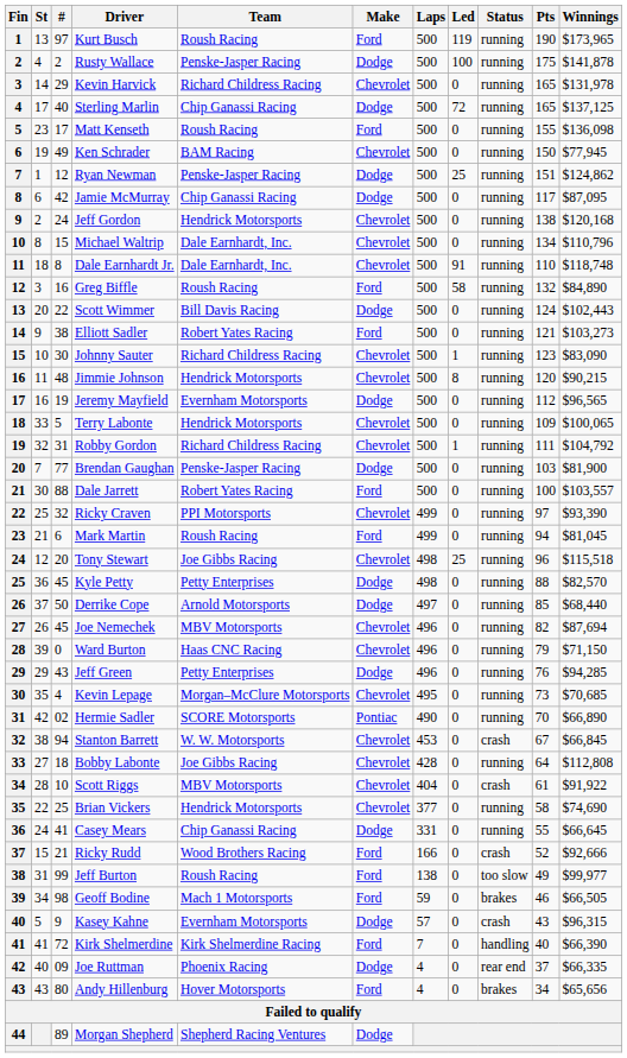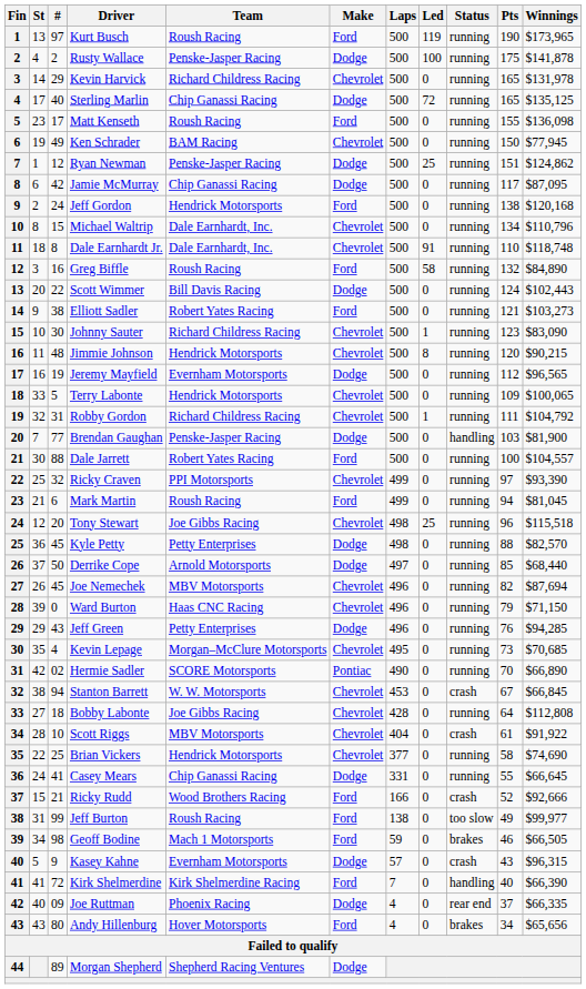Sterling Marlin | Winnings: $137,125 -> $135,125
Jeff Gordon | Make: Chevrolet -> Ford
Brendan Gaughan | Status: running -> handling
Dale Jarrett | Winnings: $103,557 -> $104,557
